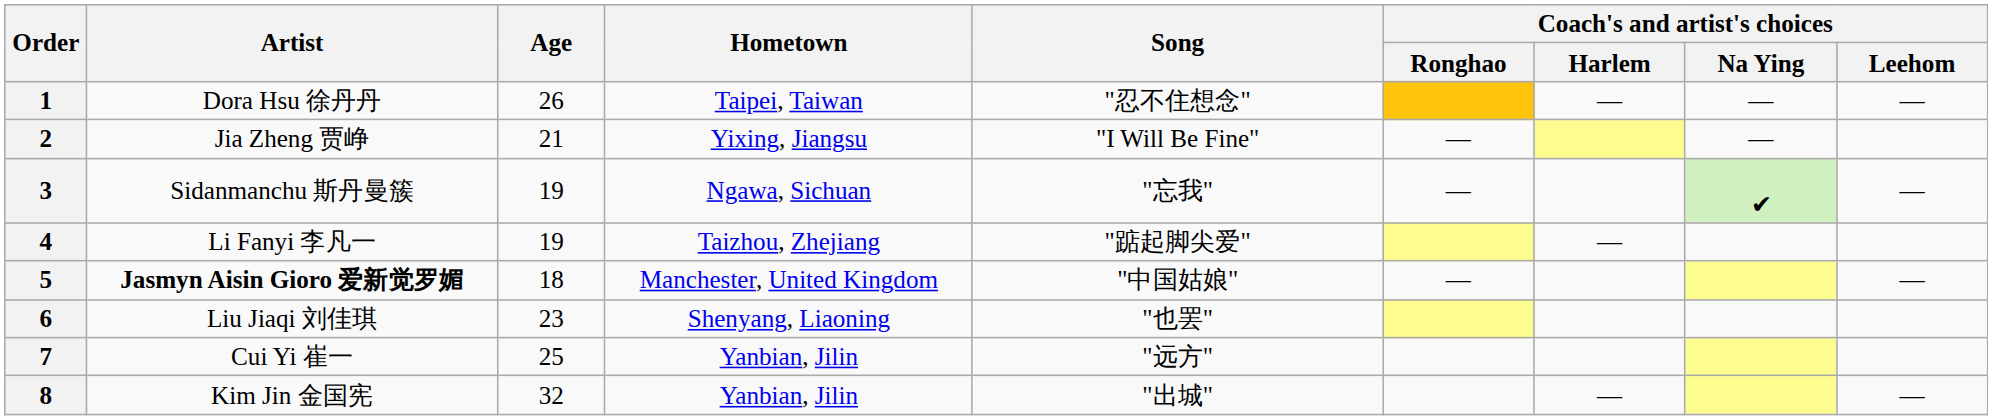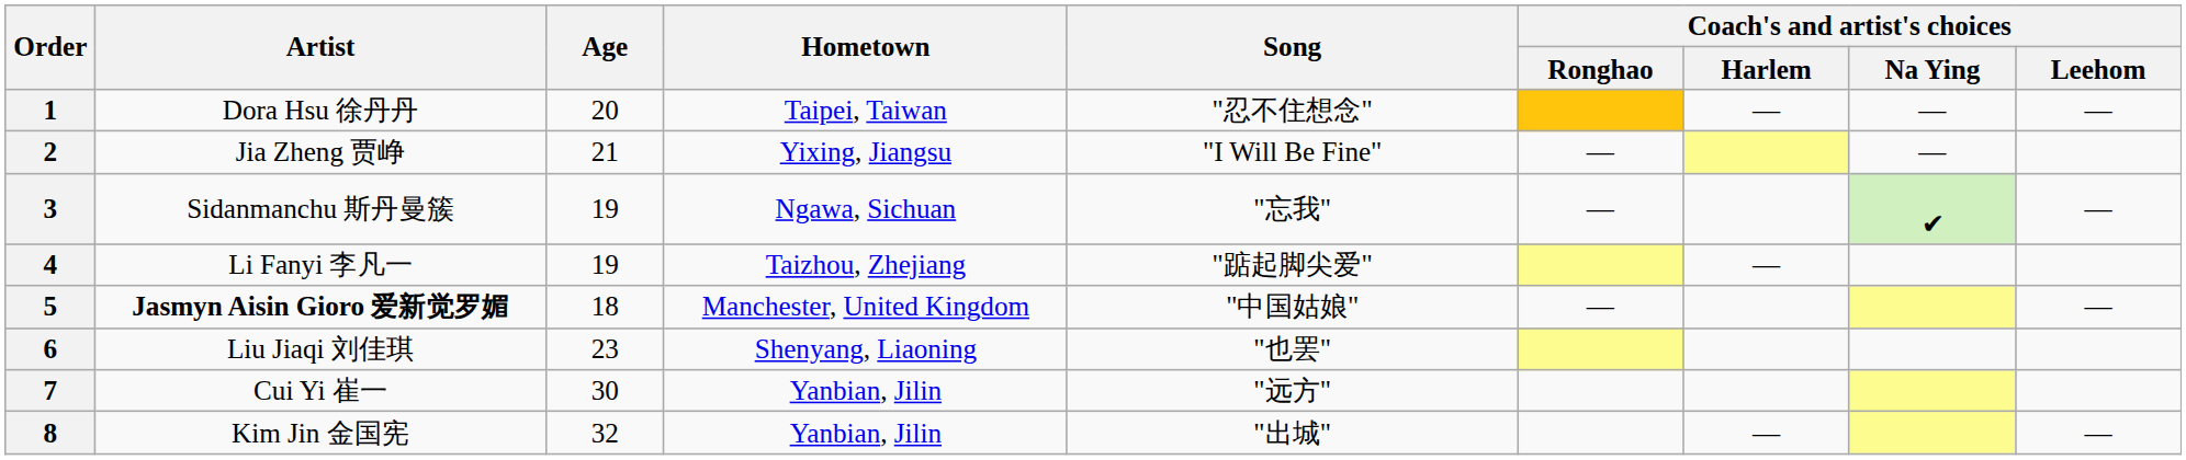1 | Age: 26 -> 20
7 | Age: 25 -> 30
